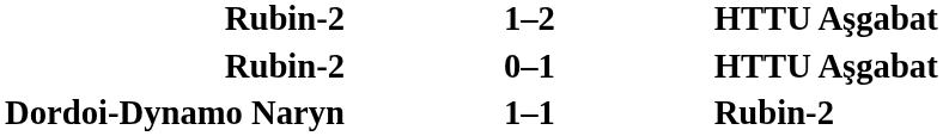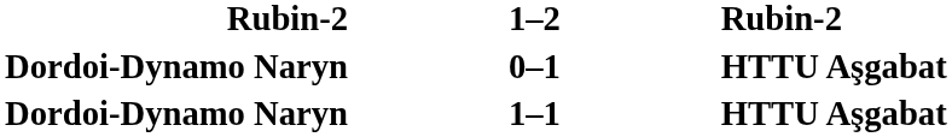1–2 | column 3: HTTU Aşgabat -> Rubin-2
0–1 | column 1: Rubin-2 -> Dordoi-Dynamo Naryn
1–1 | column 3: Rubin-2 -> HTTU Aşgabat
